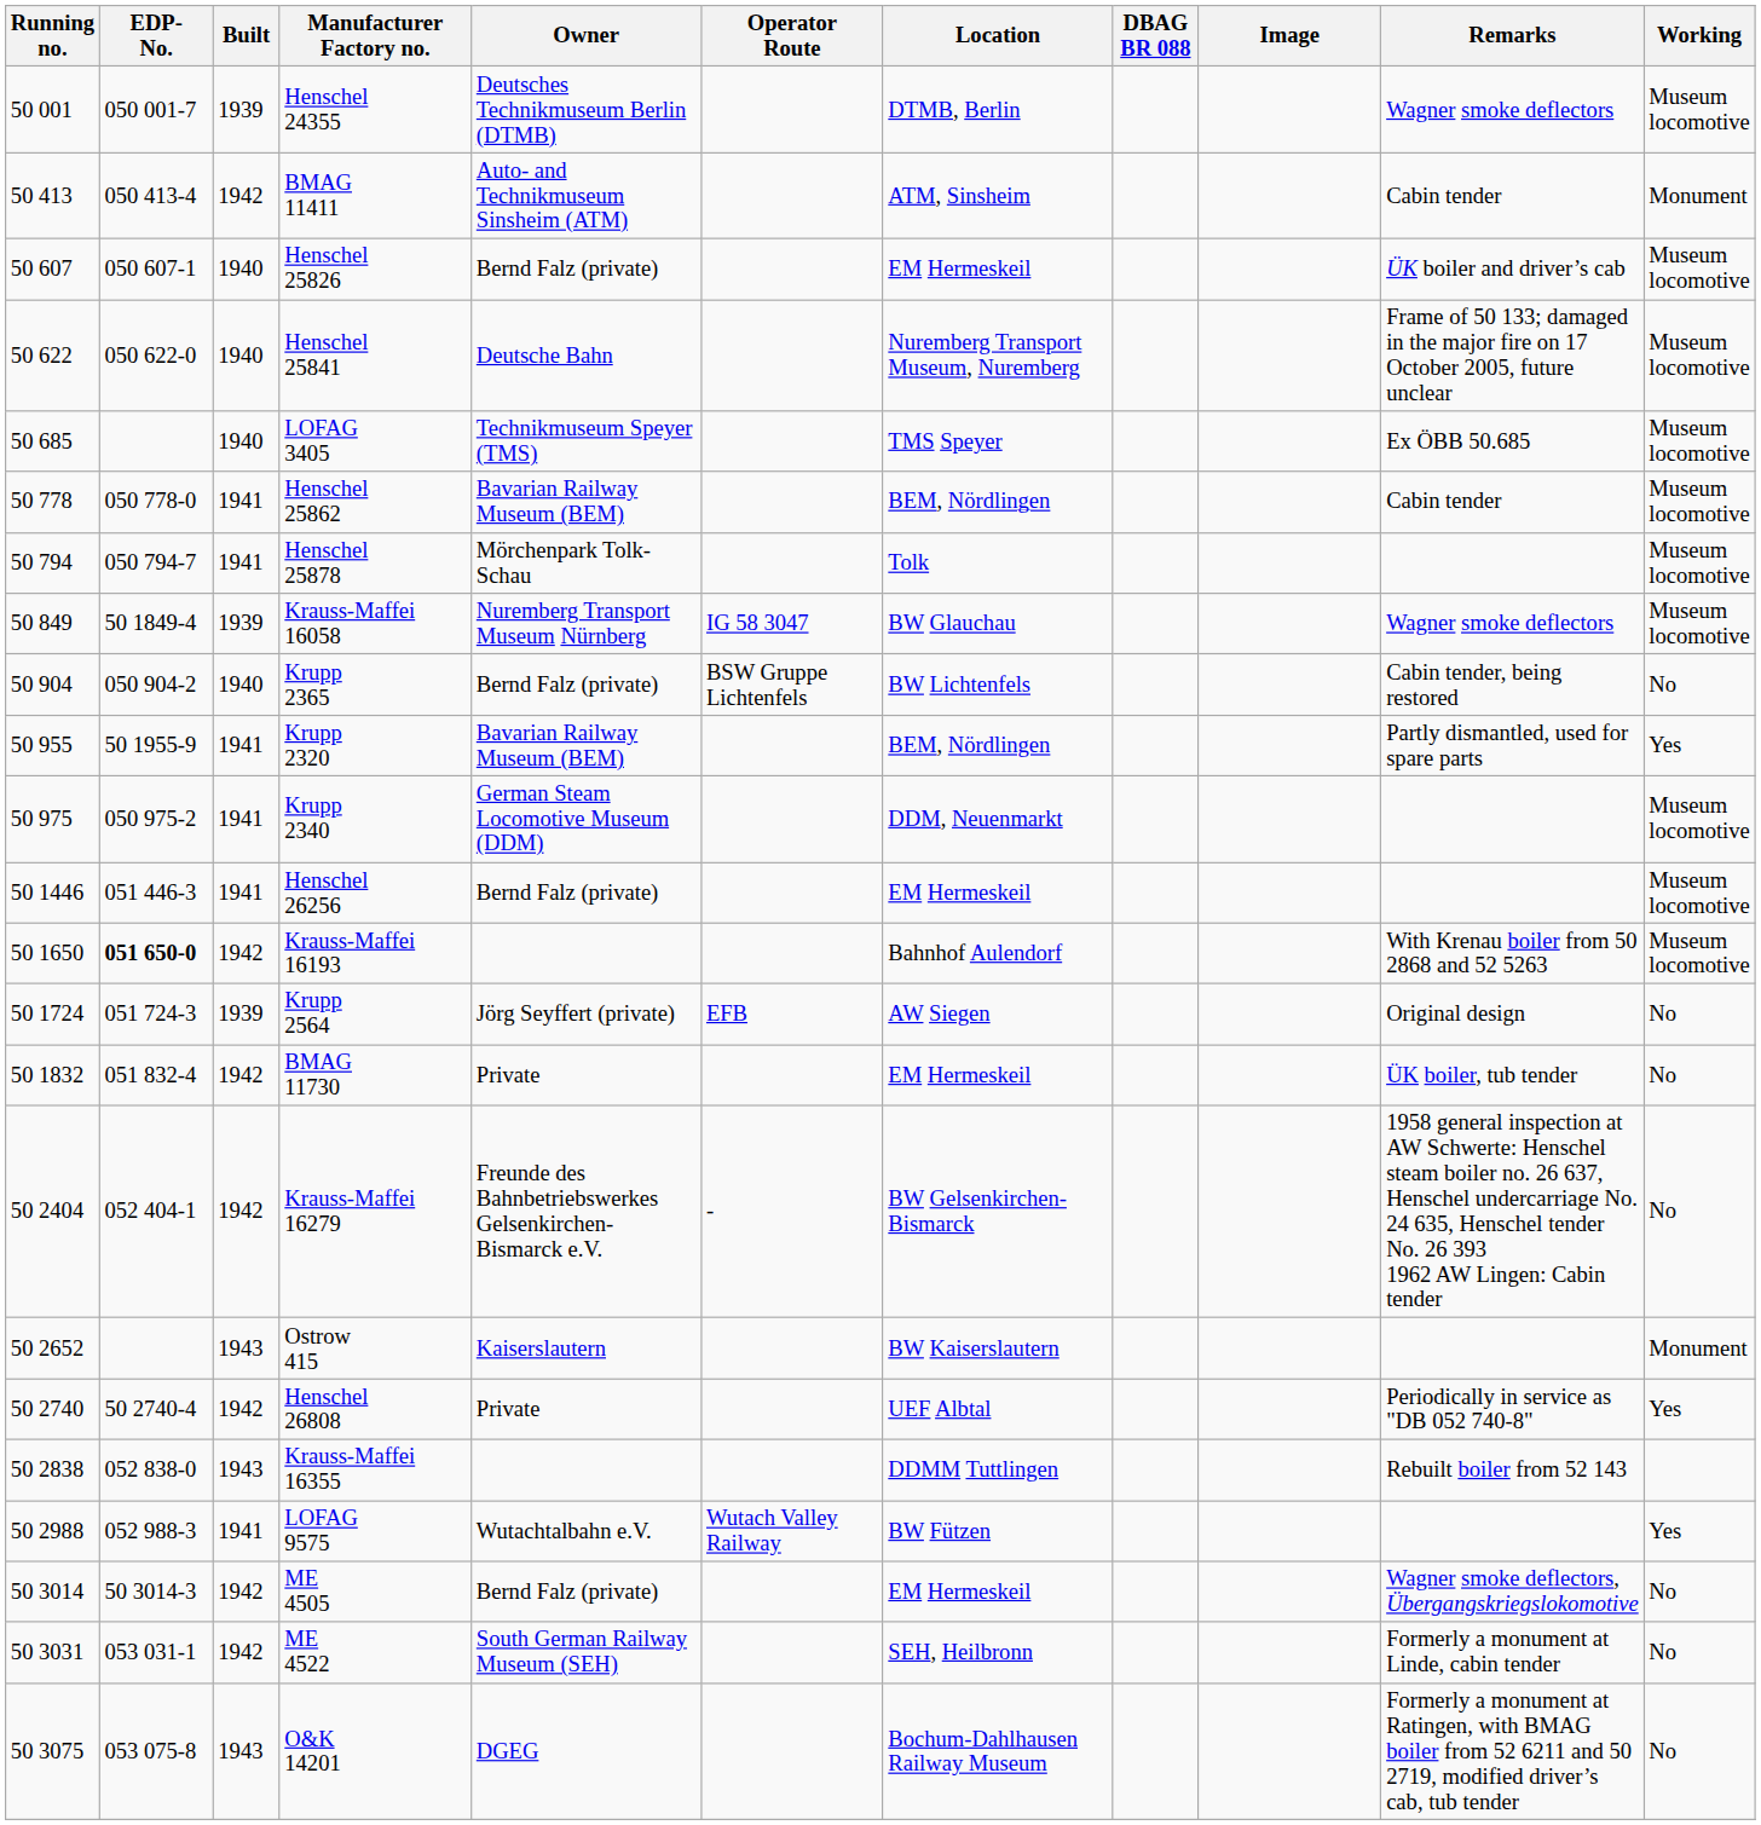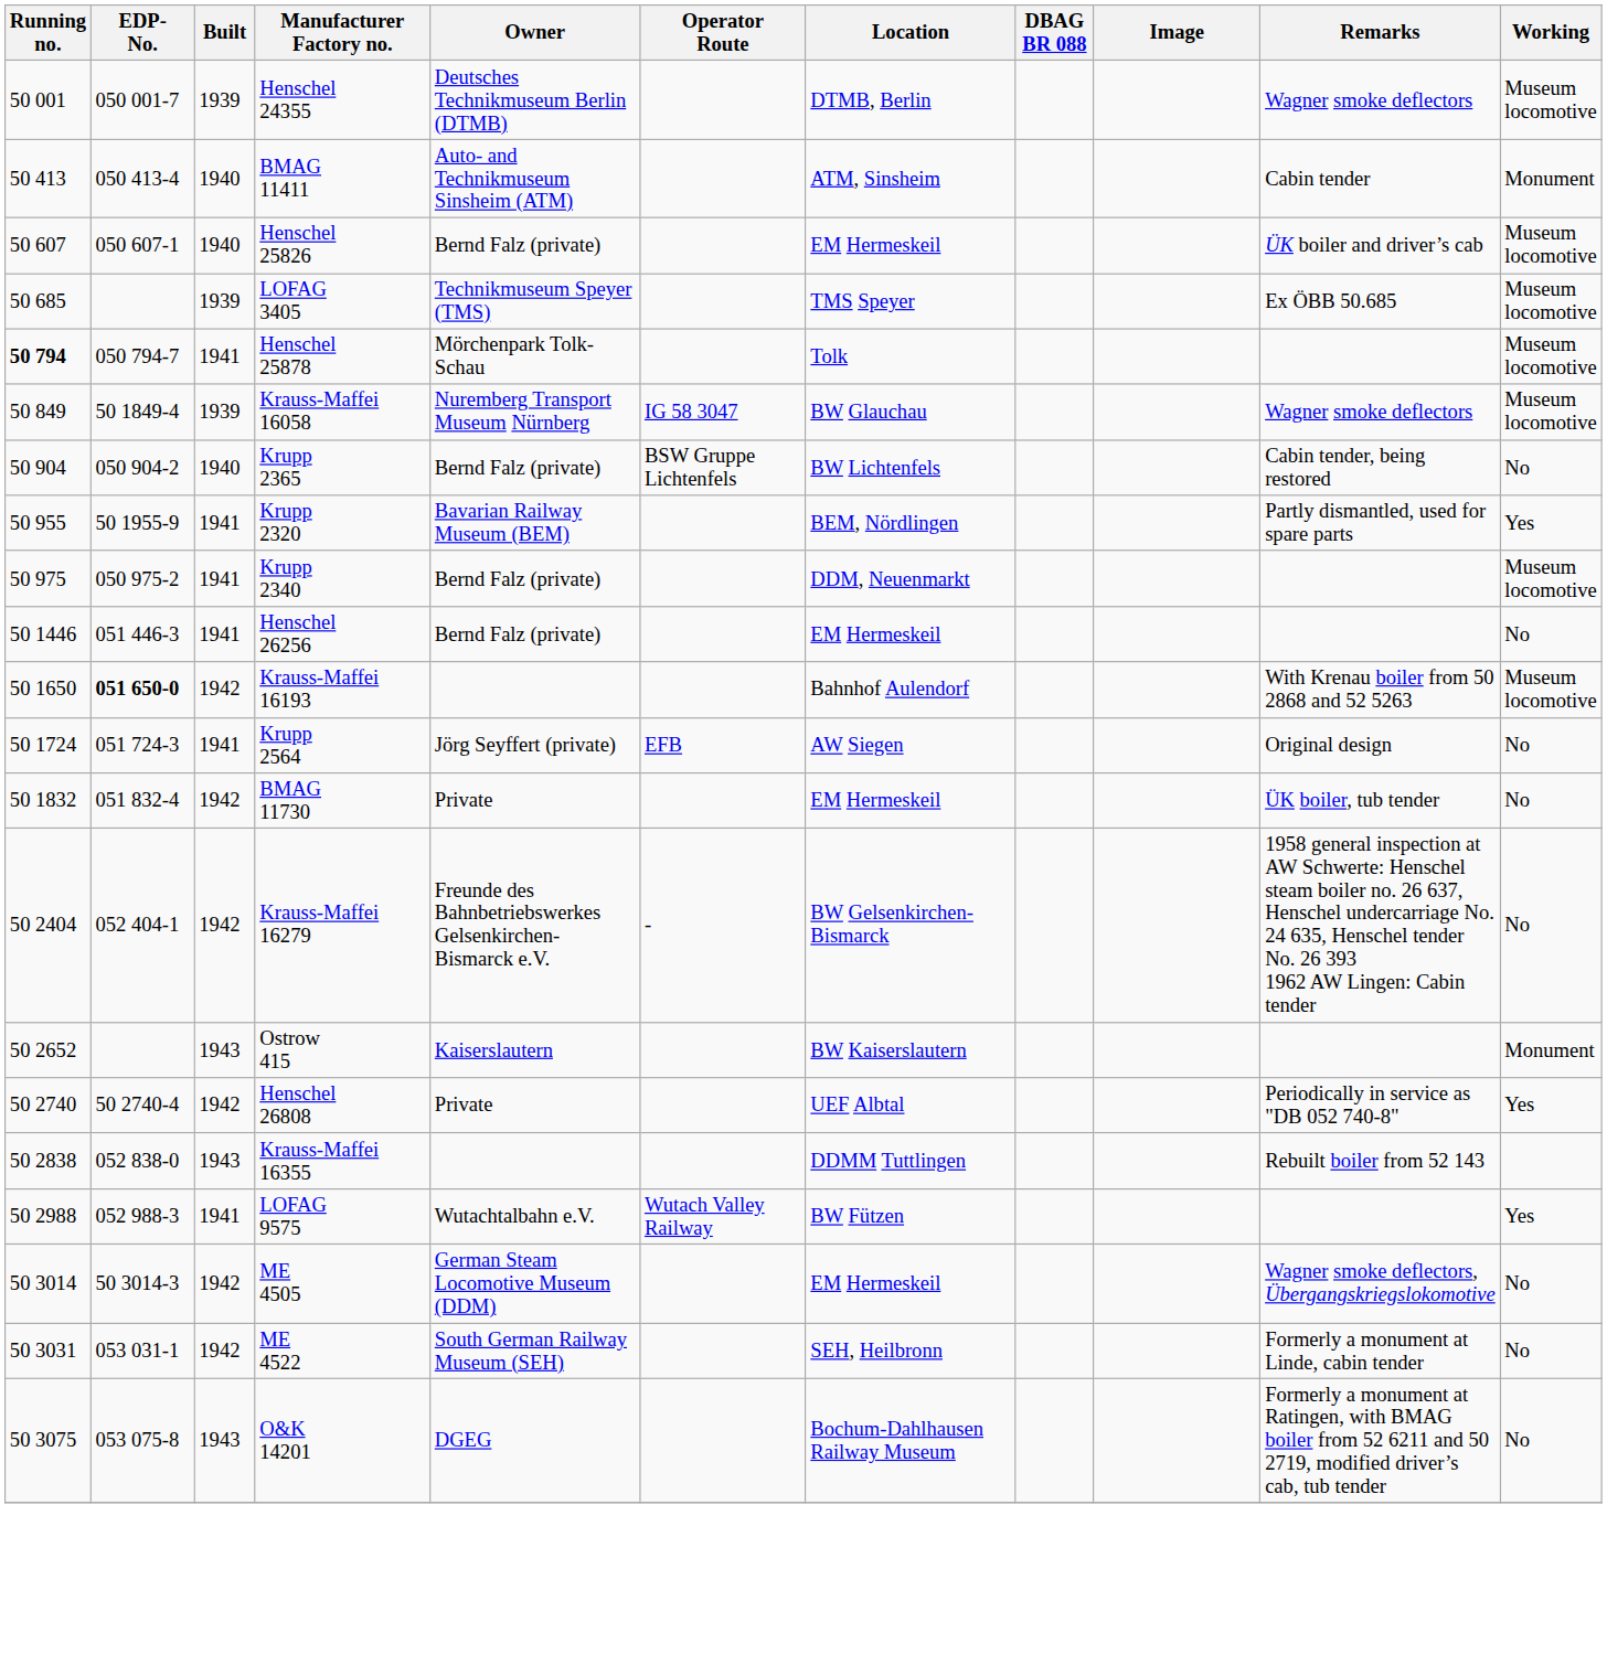BMAG 11411 | Built: 1942 -> 1940
- row: 50 622 | 050 622-0 | 1940 | Henschel 25841 | Deutsche Bahn | Nuremberg Transport Museum, Nuremberg | Frame of 50 133; damaged in the major fire on 17 October 2005, future unclear | Museum locomotive
LOFAG 3405 | Built: 1940 -> 1939
- row: 50 778 | 050 778-0 | 1941 | Henschel 25862 | Bavarian Railway Museum (BEM) | BEM, Nördlingen | Cabin tender | Museum locomotive
Henschel 25878 | Running no.: normal -> bold
Krupp 2340 | Owner: German Steam Locomotive Museum (DDM) -> Bernd Falz (private)
Henschel 26256 | Working: Museum locomotive -> No
Krupp 2564 | Built: 1939 -> 1941
ME 4505 | Owner: Bernd Falz (private) -> German Steam Locomotive Museum (DDM)
